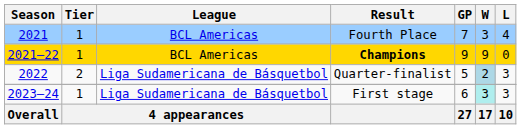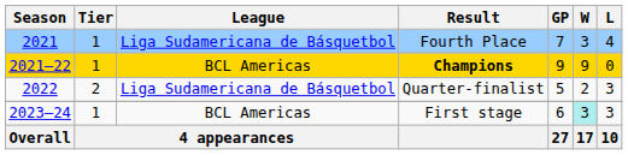Fourth Place | League: BCL Americas -> Liga Sudamericana de Básquetbol
Quarter-finalist | W: lightblue background -> no background
First stage | League: Liga Sudamericana de Básquetbol -> BCL Americas
